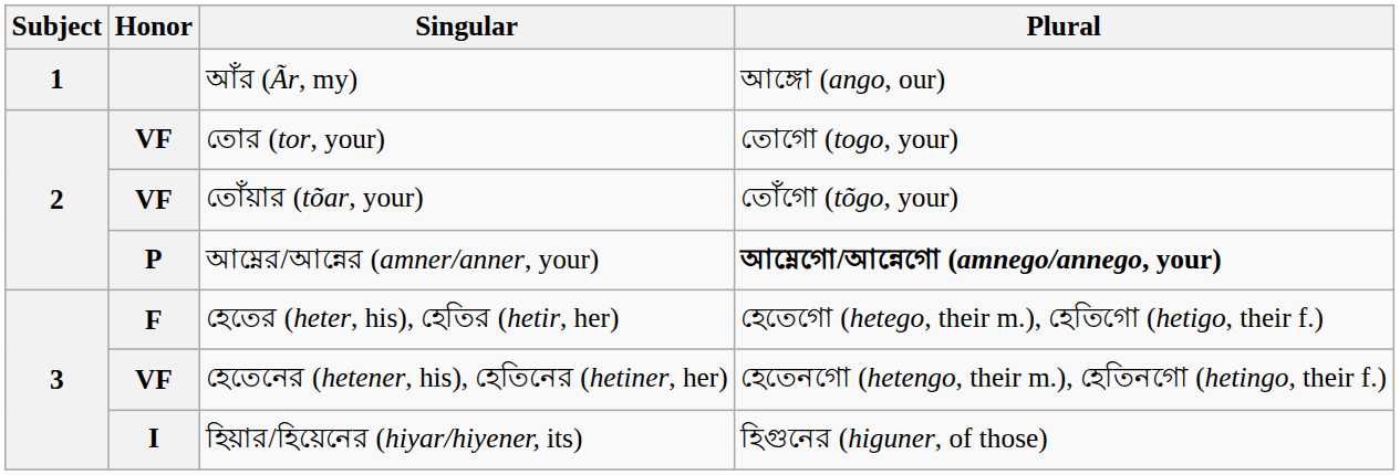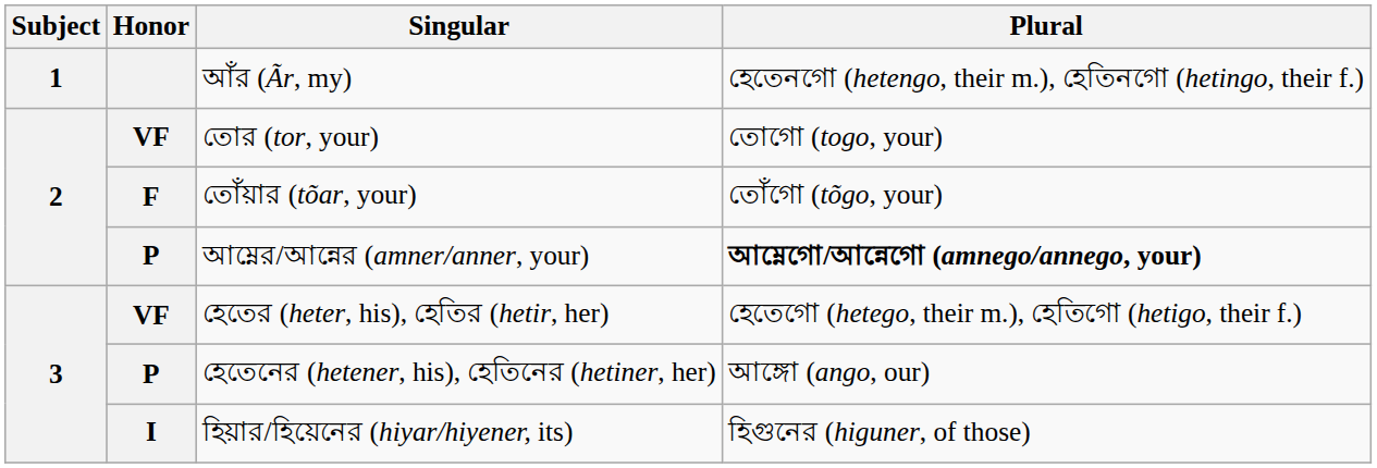আঁর (Ãr, my) | Plural: আঙ্গো (ango, our) -> হেতেনগো (hetengo, their m.), হেতিনগো (hetingo, their f.)
তোঁয়ার (tõar, your) | Honor: VF -> F
হেতের (heter, his), হেতির (hetir, her) | Honor: F -> VF
হেতেনের (hetener, his), হেতিনের (hetiner, her) | Honor: VF -> P
হেতেনের (hetener, his), হেতিনের (hetiner, her) | Plural: হেতেনগো (hetengo, their m.), হেতিনগো (hetingo, their f.) -> আঙ্গো (ango, our)
